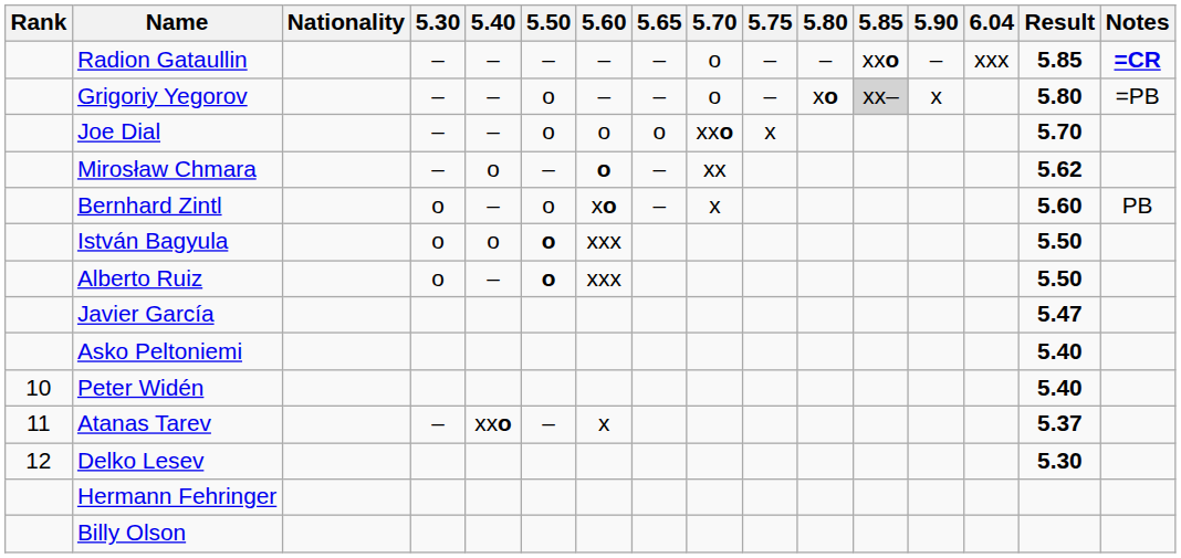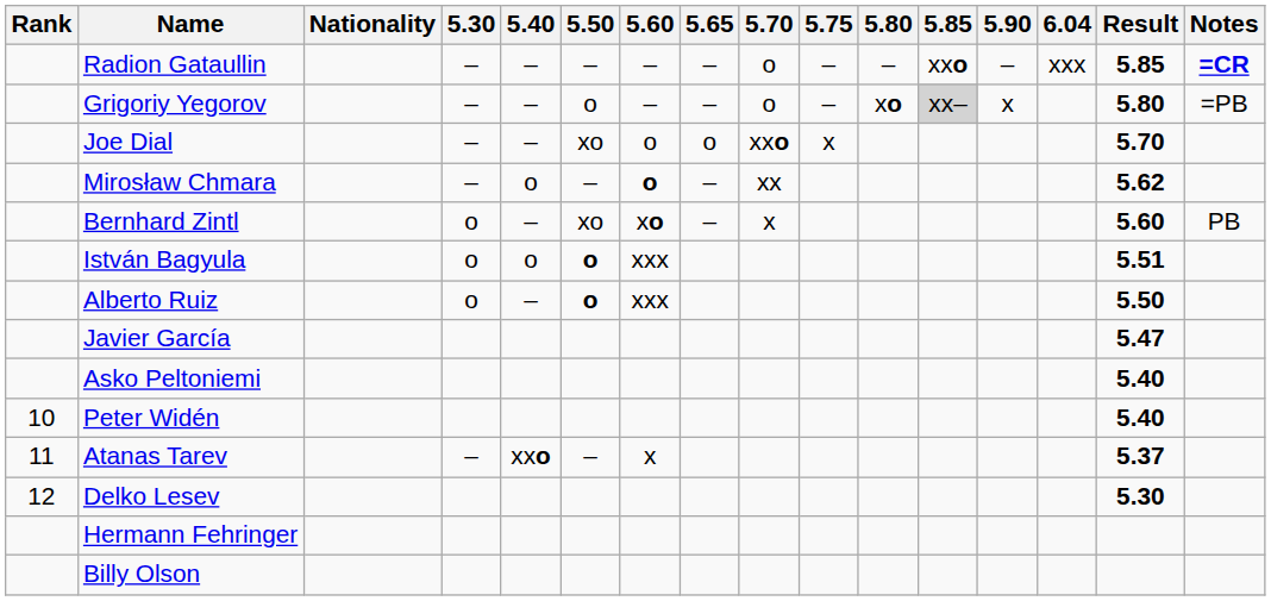Joe Dial | 5.50: o -> xo
Bernhard Zintl | 5.50: o -> xo
István Bagyula | Result: 5.50 -> 5.51
